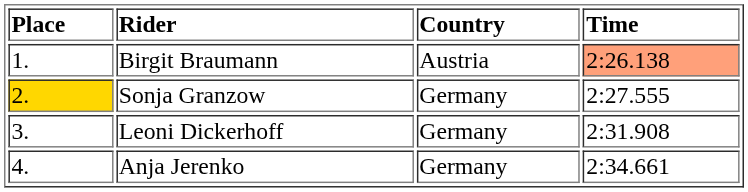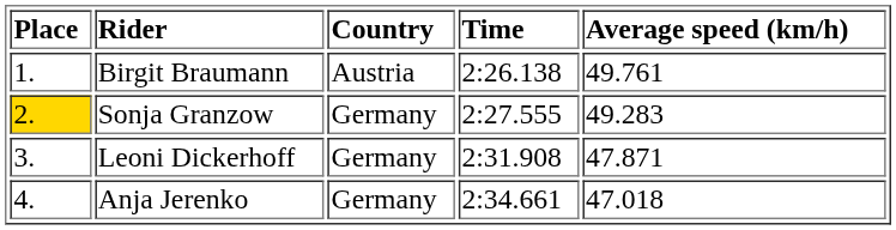+ column: Average speed (km/h) | 49.761 | 49.283 | 47.871 | 47.018
Birgit Braumann | Time: lightsalmon background -> no background
